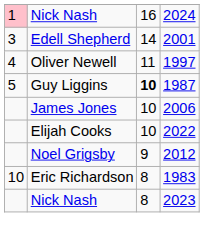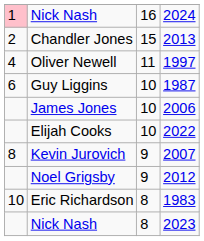+ row: 2 | Chandler Jones | 15 | 2013
- row: 3 | Edell Shepherd | 14 | 2001
Guy Liggins | column 1: 5 -> 6
Guy Liggins | column 3: bold -> normal
+ row: 8 | Kevin Jurovich | 9 | 2007
